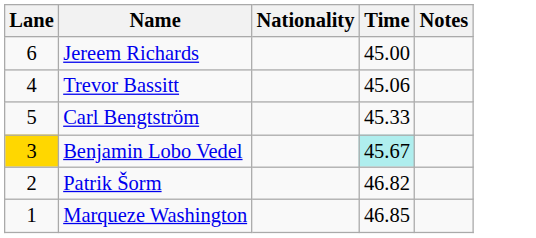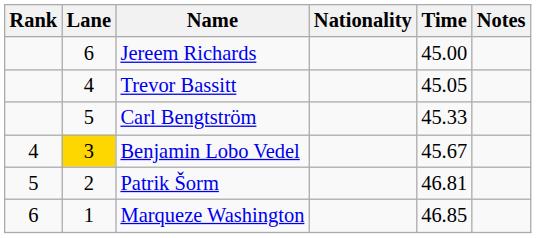+ column: Rank | 4 | 5 | 6
Trevor Bassitt | Time: 45.06 -> 45.05
Benjamin Lobo Vedel | Time: paleturquoise background -> no background
Patrik Šorm | Time: 46.82 -> 46.81
